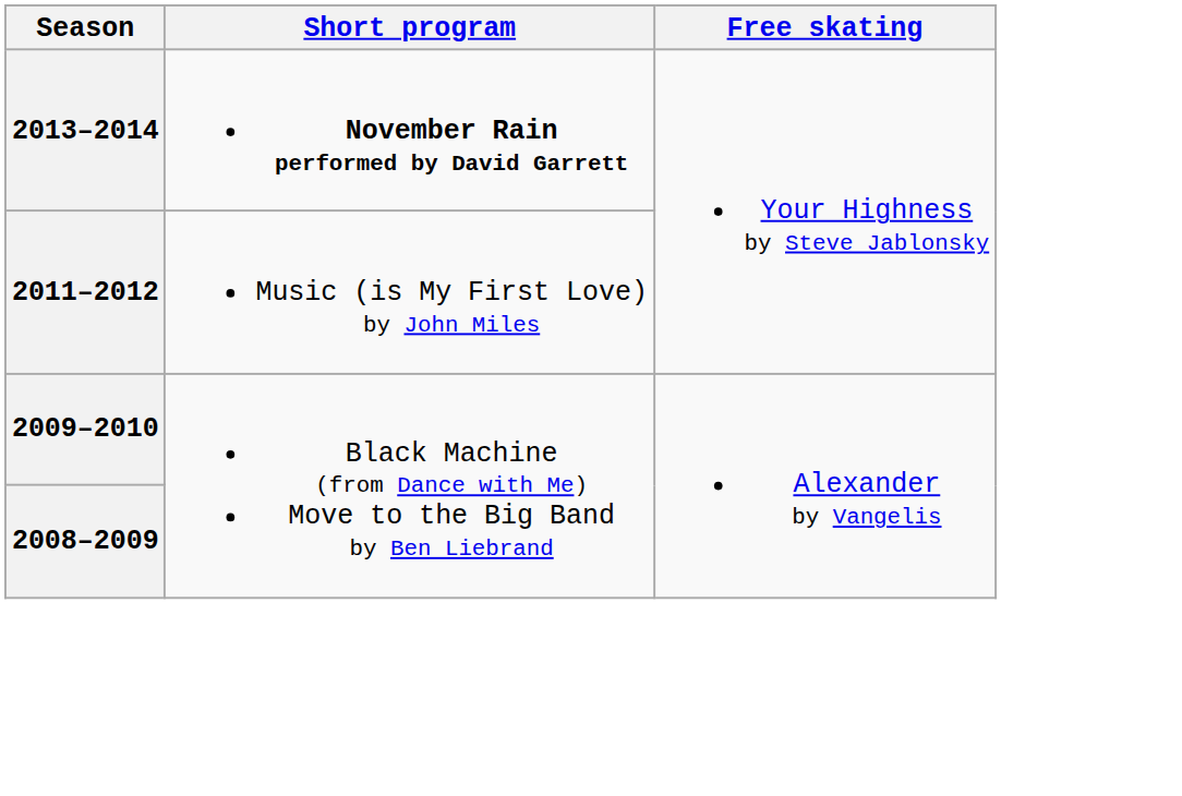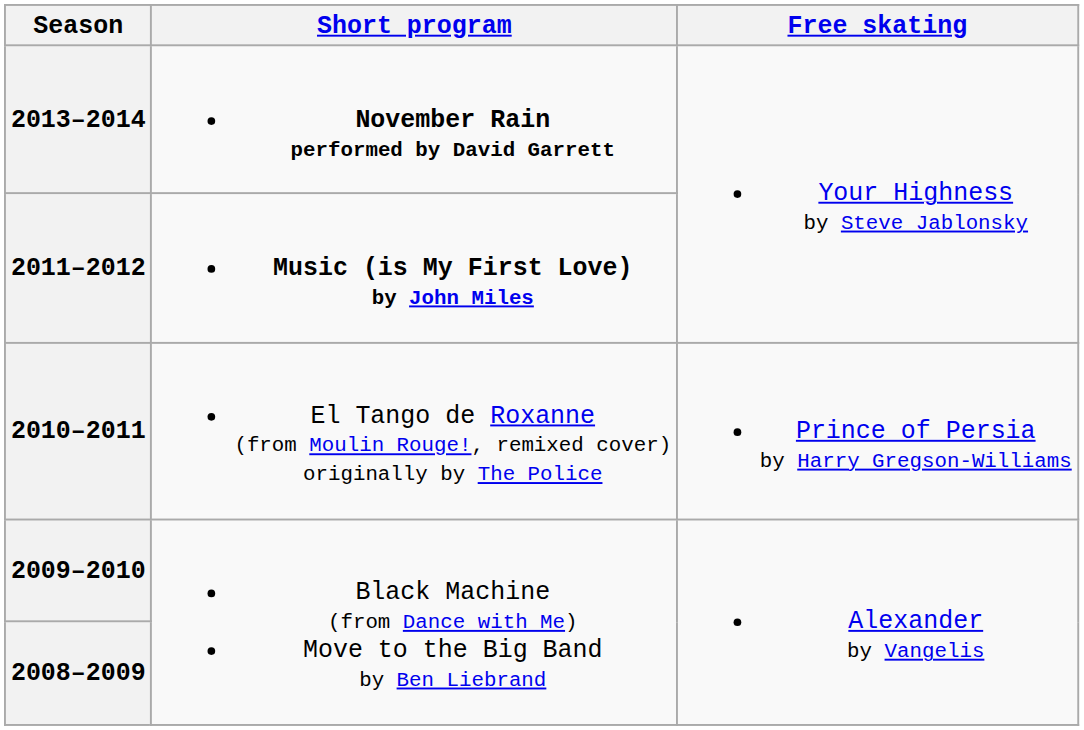2011–2012 | Short program: normal -> bold
+ row: 2010–2011 | El Tango de Roxanne (from Moulin Rouge!, remixed cover) originally by The Police | Prince of Persia by Harry Gregson-Williams
